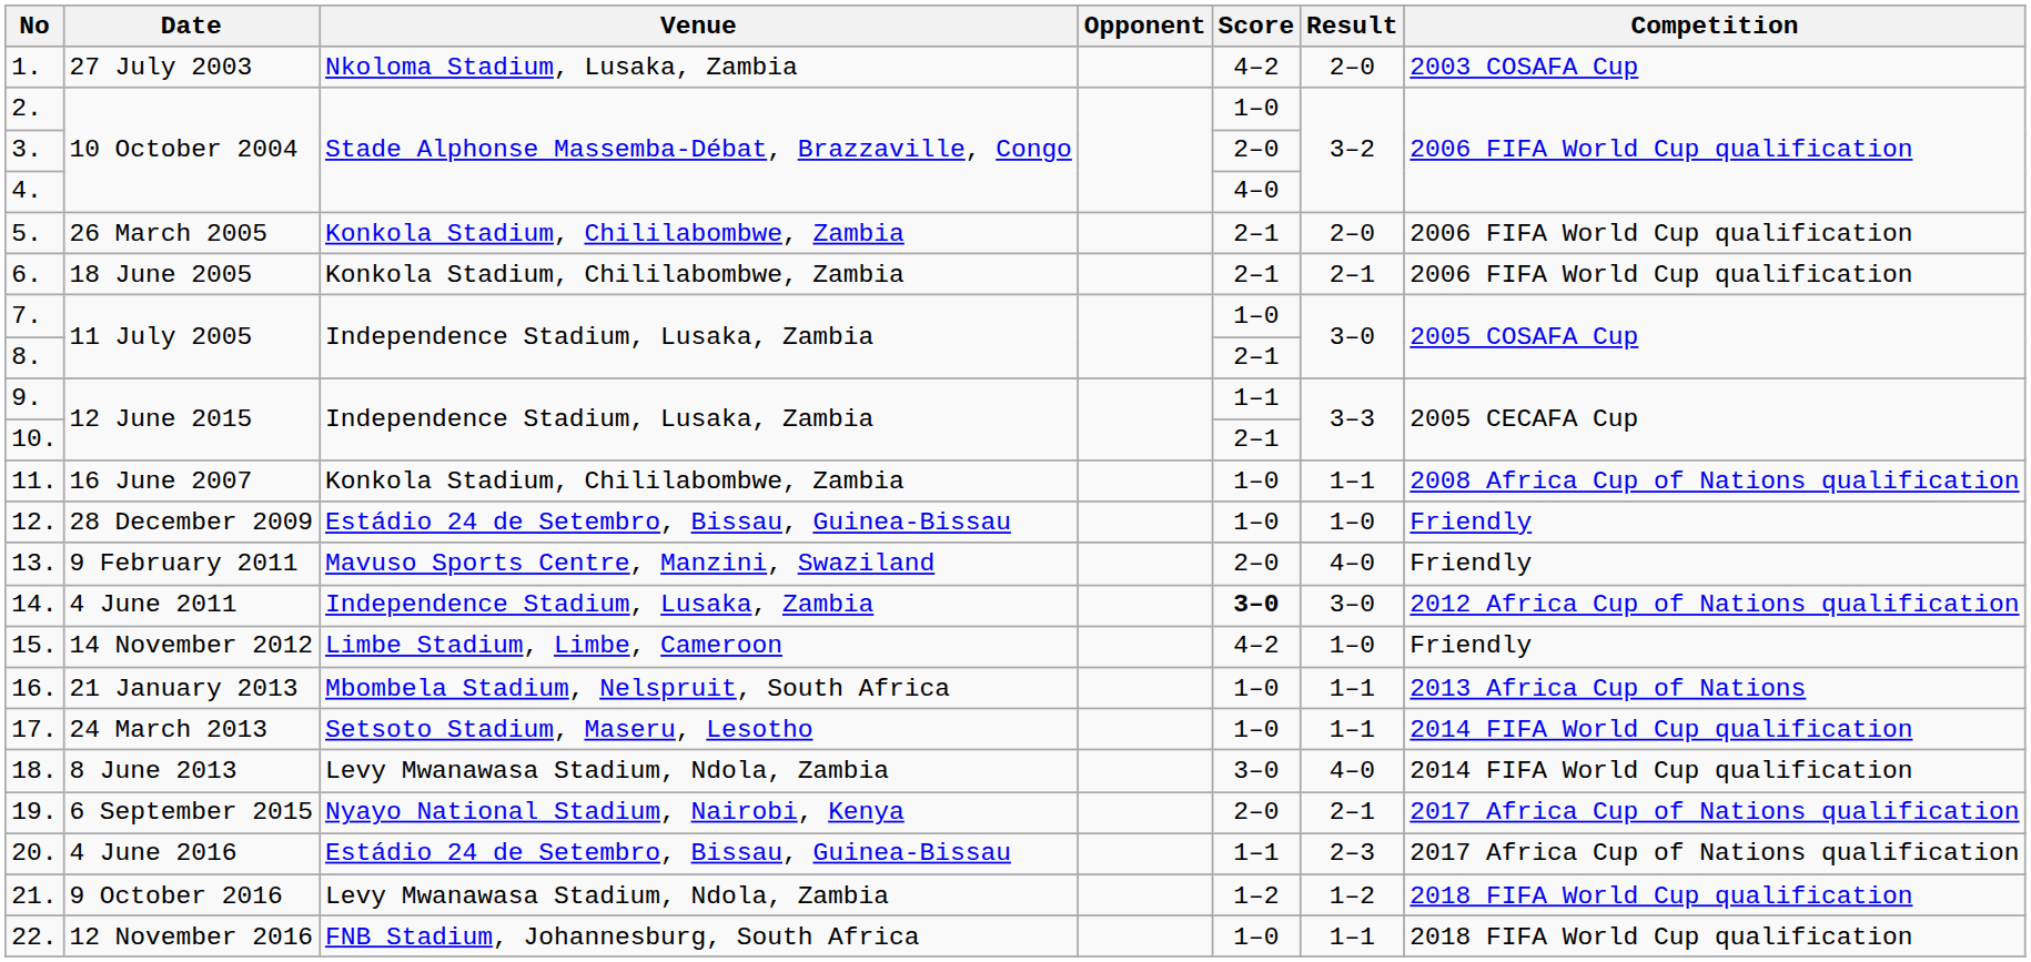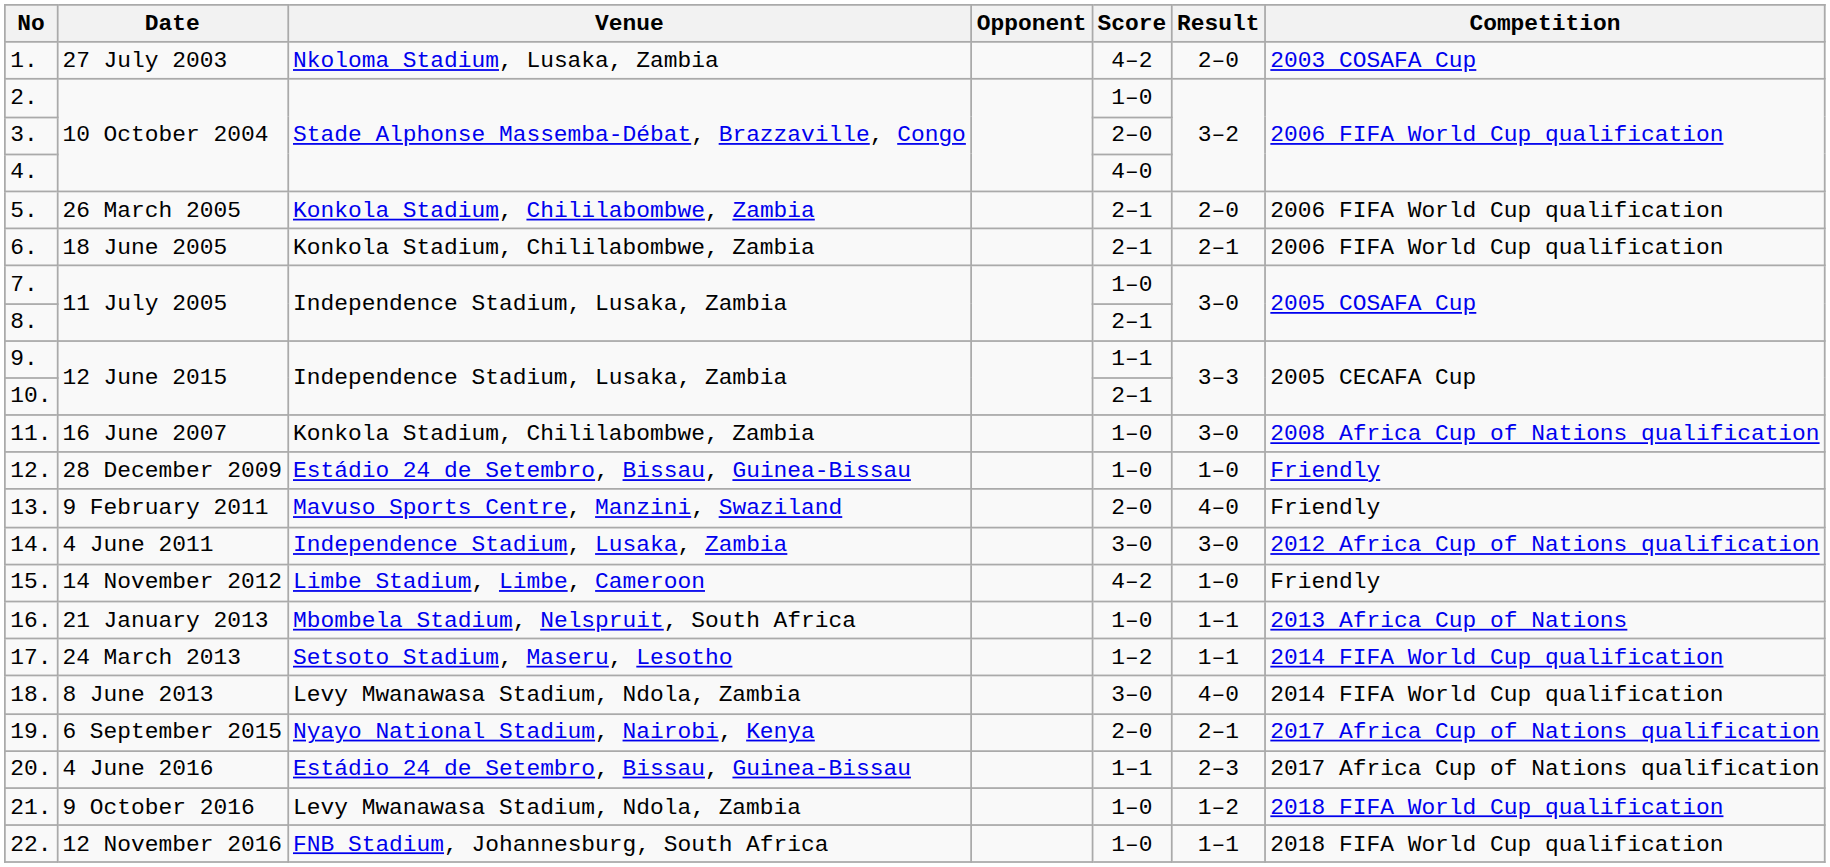11. | Result: 1–1 -> 3–0
14. | Score: bold -> normal
17. | Score: 1–0 -> 1–2
21. | Score: 1–2 -> 1–0
